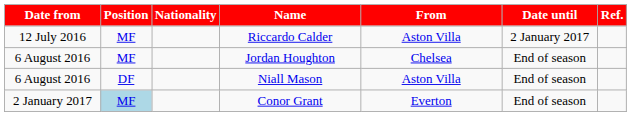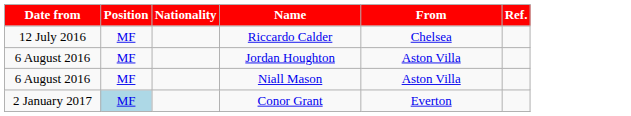- column: Date until | 2 January 2017 | End of season | End of season | End of season
Riccardo Calder | From: Aston Villa -> Chelsea
Jordan Houghton | From: Chelsea -> Aston Villa
Niall Mason | Position: DF -> MF
